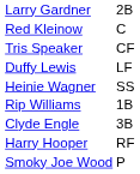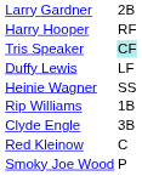rows swapped: Harry Hooper <-> Red Kleinow
Tris Speaker | column 2: no background -> paleturquoise background
